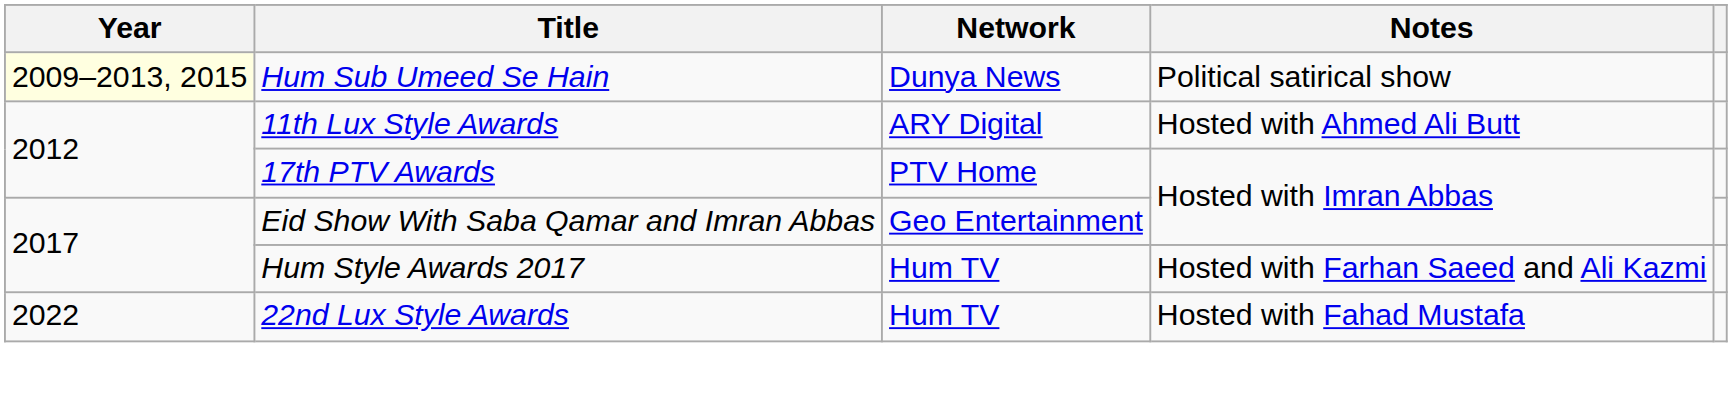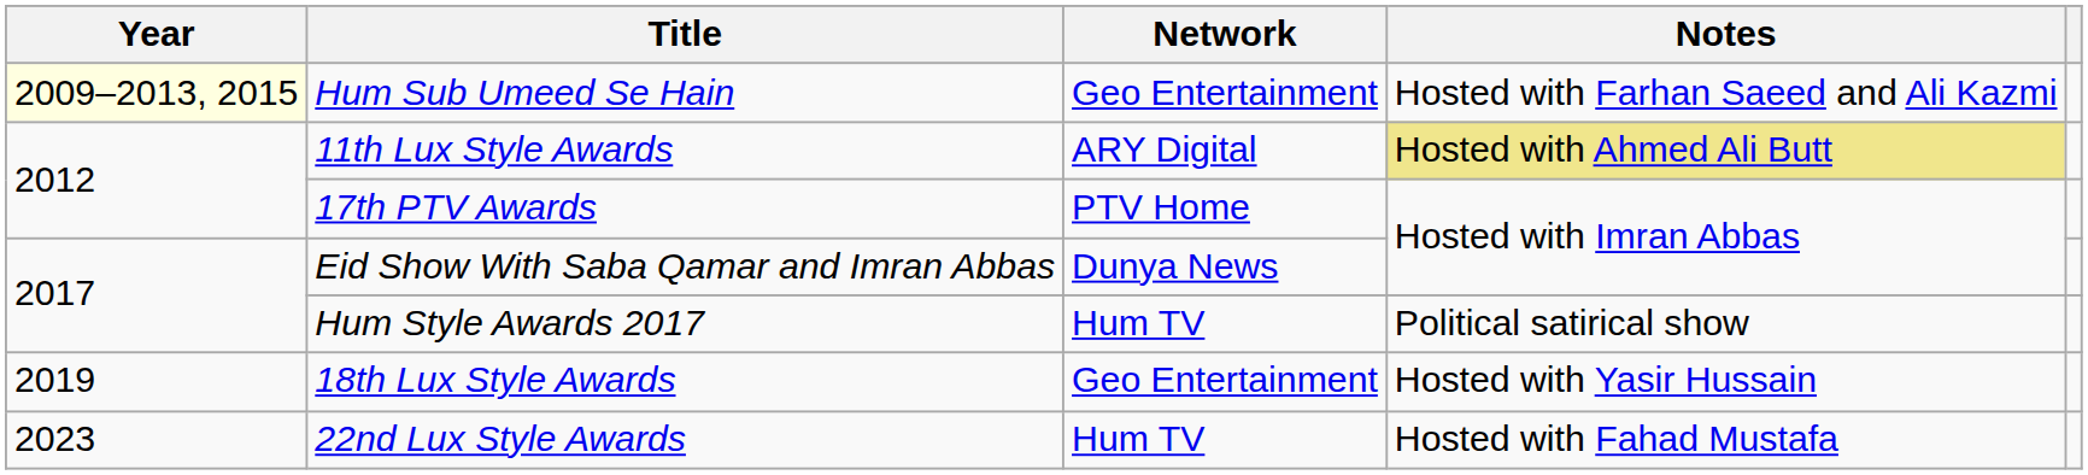Hum Sub Umeed Se Hain | Network: Dunya News -> Geo Entertainment
Hum Sub Umeed Se Hain | Notes: Political satirical show -> Hosted with Farhan Saeed and Ali Kazmi
11th Lux Style Awards | Notes: no background -> khaki background
Eid Show With Saba Qamar and Imran Abbas | Network: Geo Entertainment -> Dunya News
Hum Style Awards 2017 | Notes: Hosted with Farhan Saeed and Ali Kazmi -> Political satirical show
+ row: 2019 | 18th Lux Style Awards | Geo Entertainment | Hosted with Yasir Hussain
22nd Lux Style Awards | Year: 2022 -> 2023
